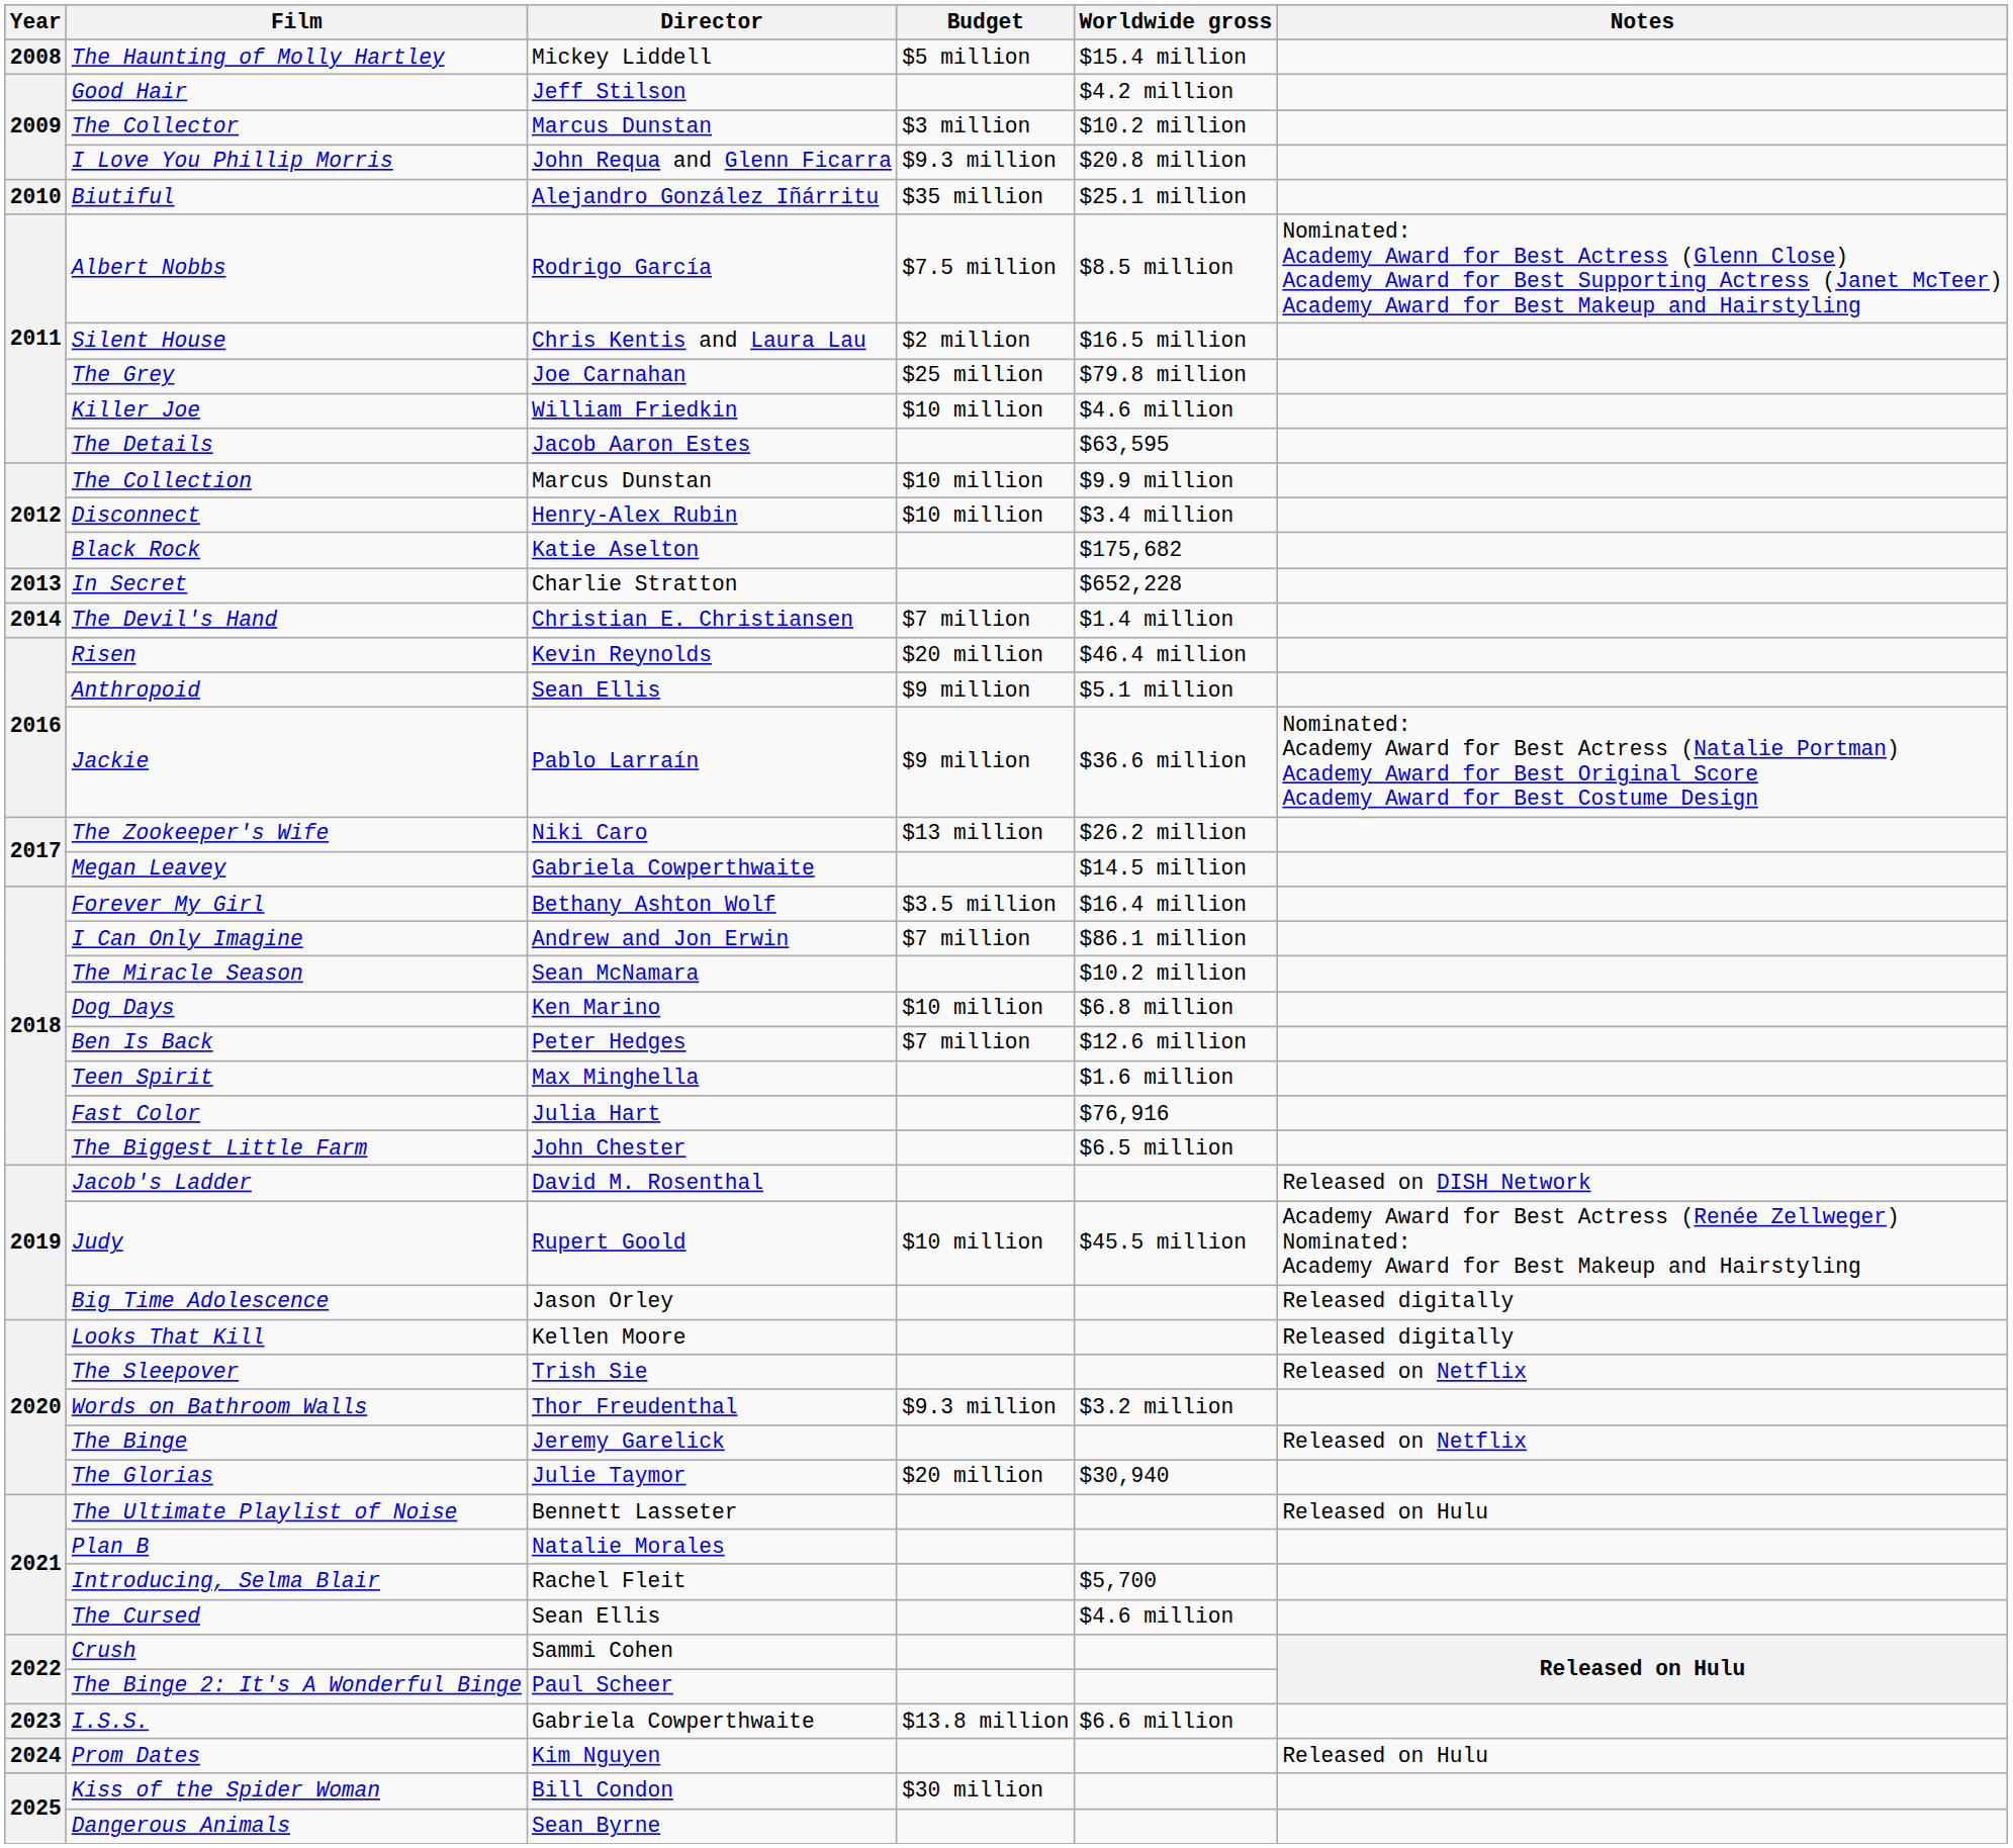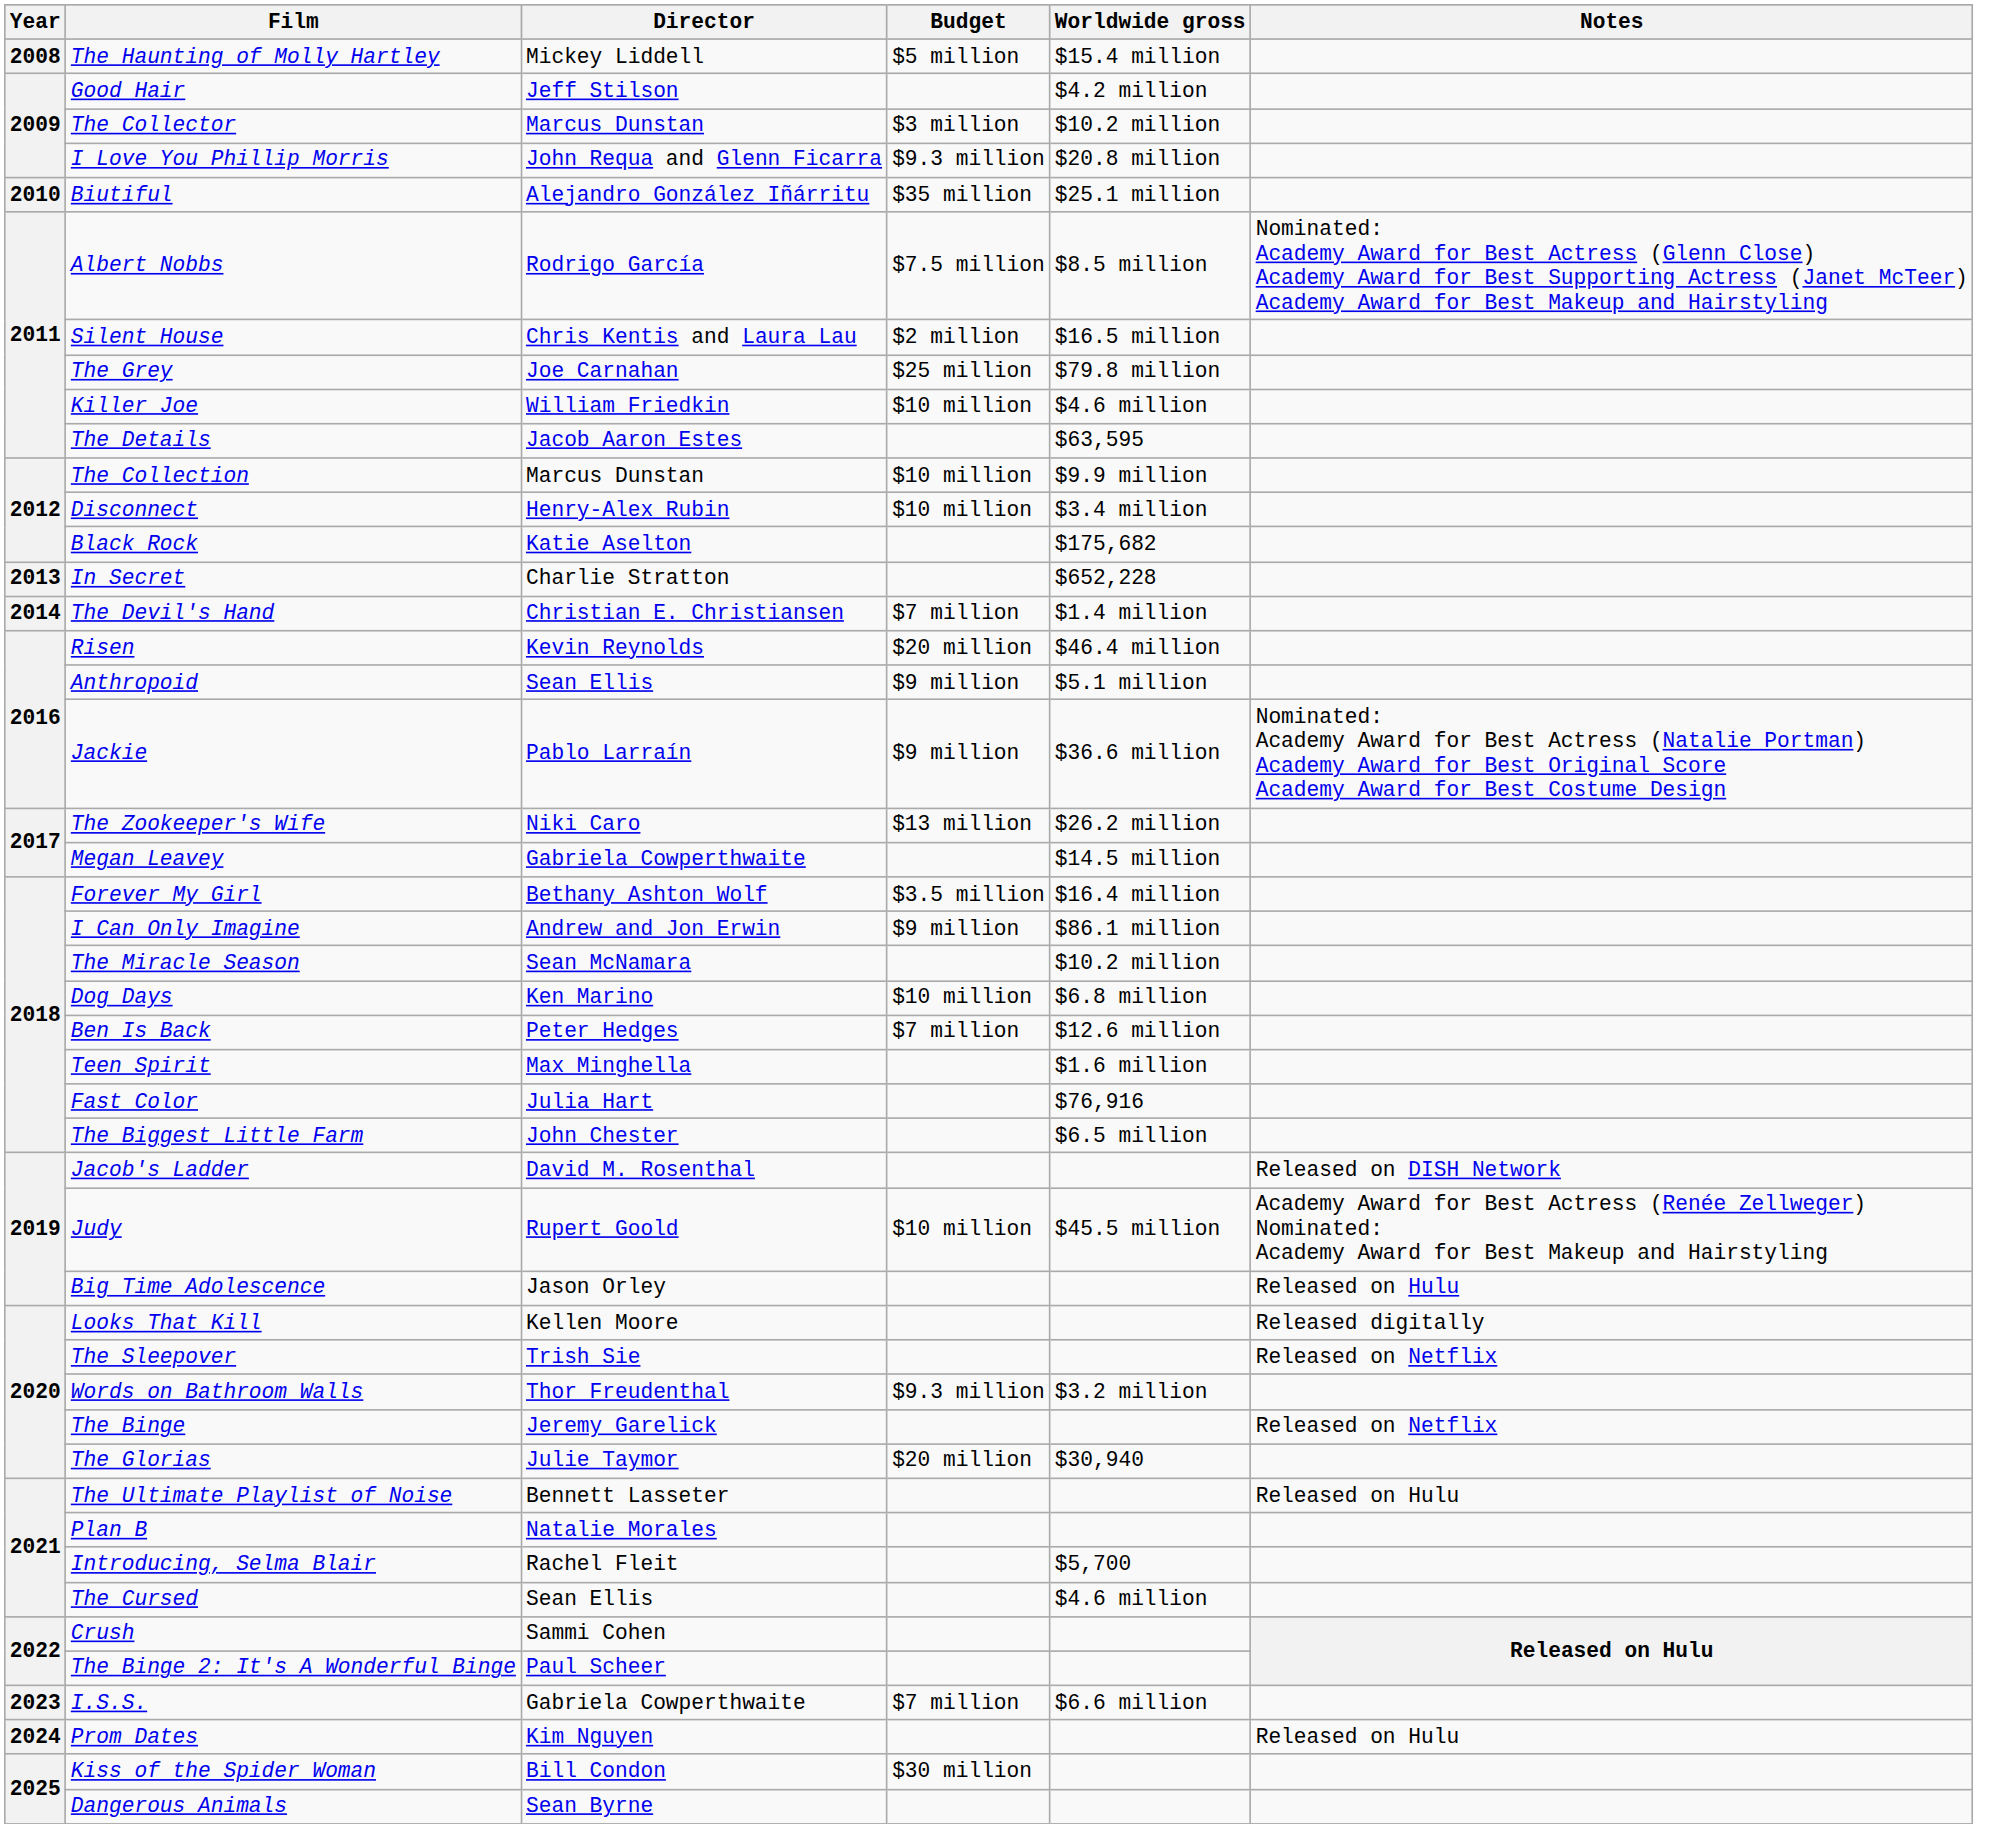I Can Only Imagine | Budget: $7 million -> $9 million
Big Time Adolescence | Notes: Released digitally -> Released on Hulu
I.S.S. | Budget: $13.8 million -> $7 million
